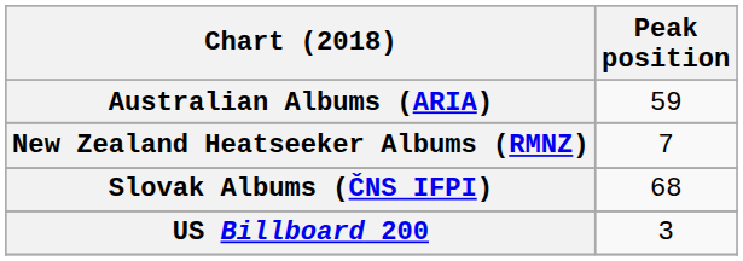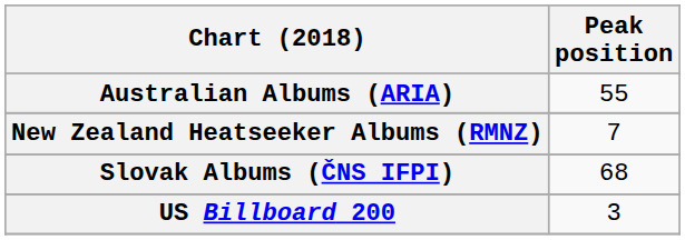Australian Albums (ARIA) | Peak position: 59 -> 55
